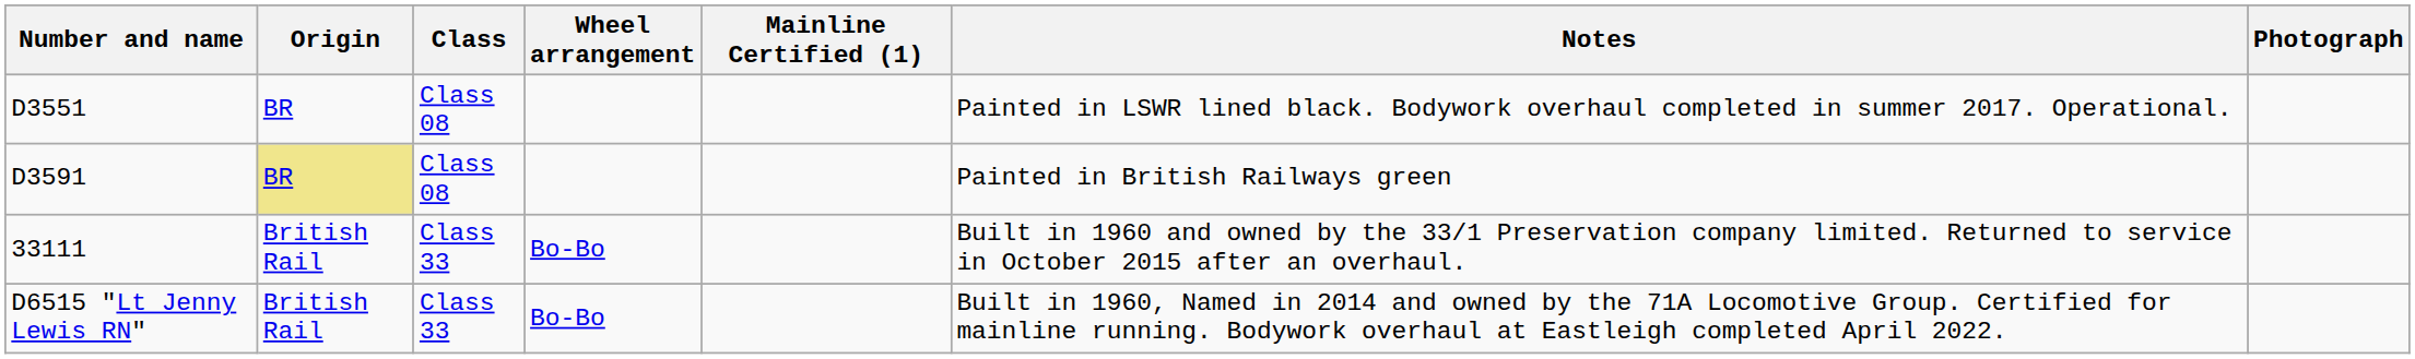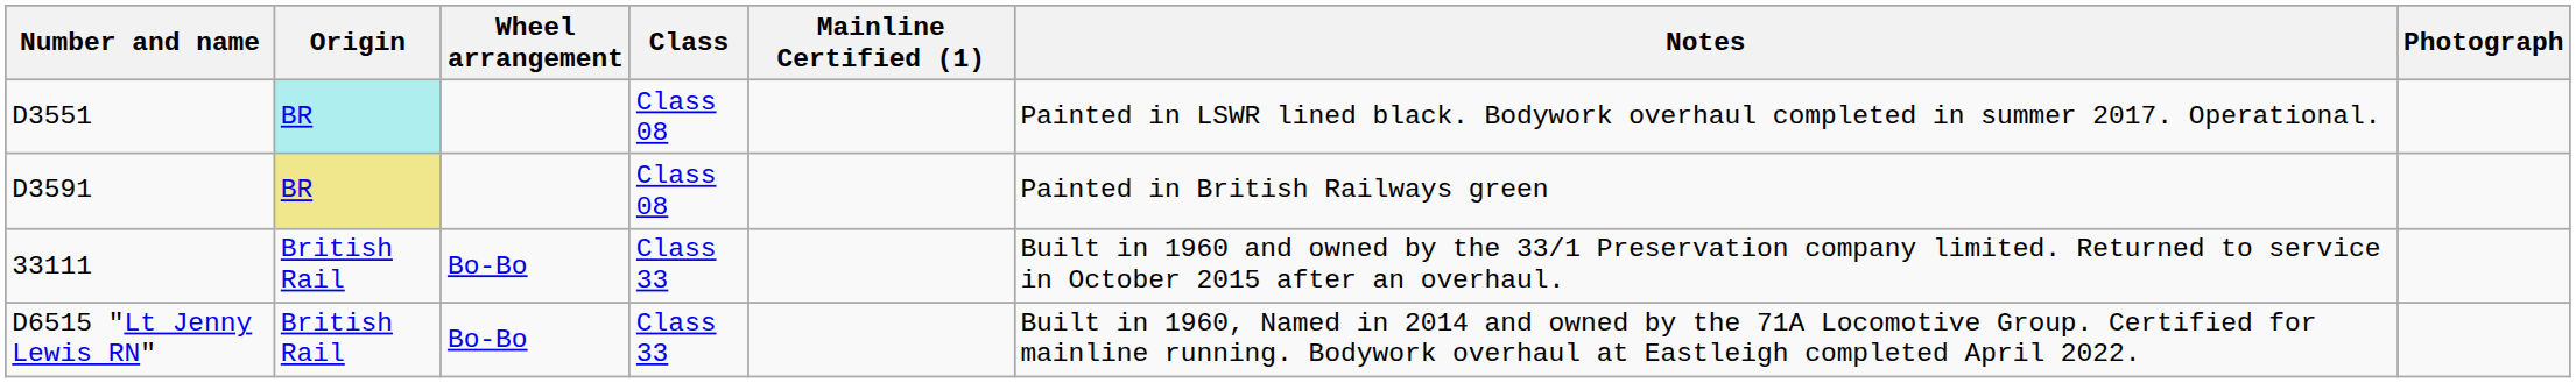columns swapped: Wheel arrangement <-> Class
D3551 | Origin: no background -> paleturquoise background
